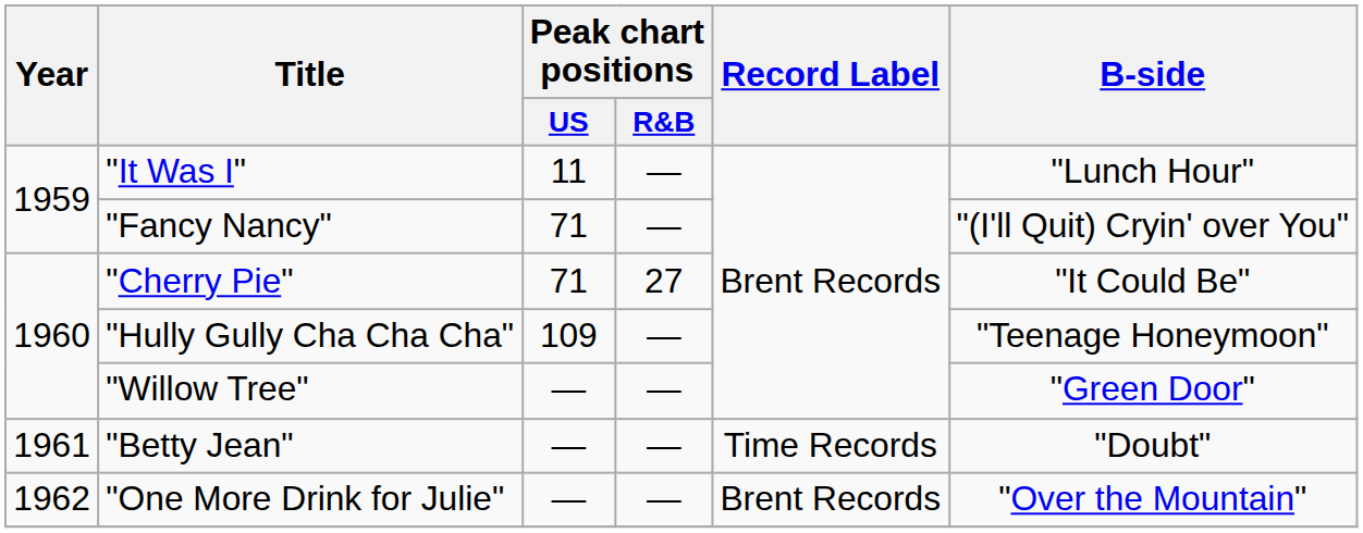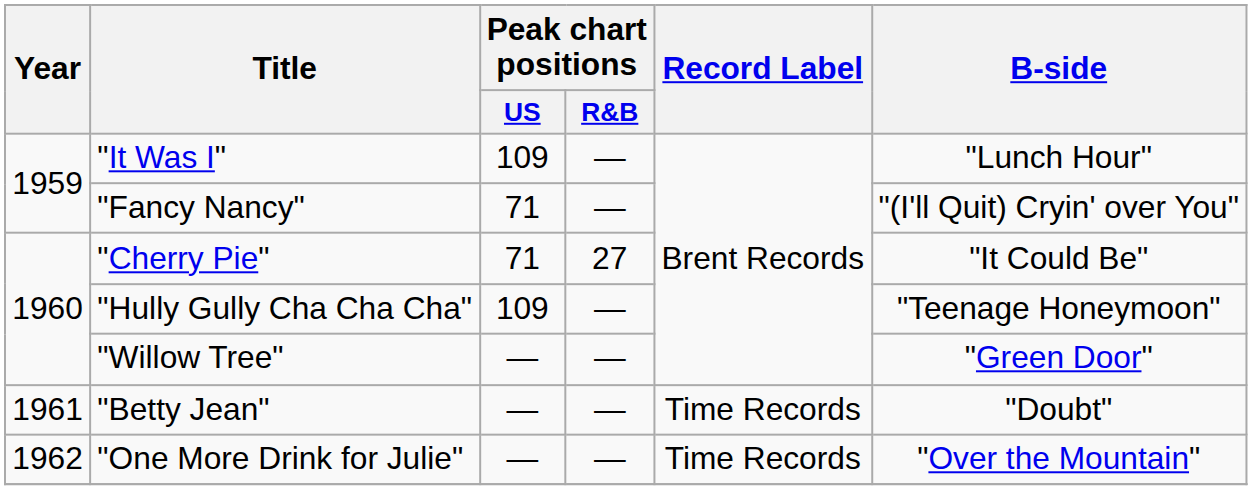"It Was I" | Peak chart positions / US: 11 -> 109
"One More Drink for Julie" | Record Label: Brent Records -> Time Records
